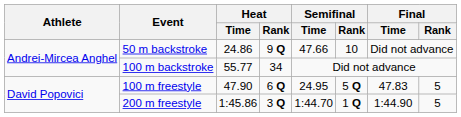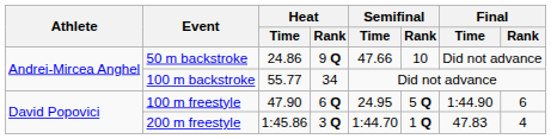100 m freestyle | Final / Time: 47.83 -> 1:44.90
100 m freestyle | Final / Rank: 5 -> 6
200 m freestyle | Final / Time: 1:44.90 -> 47.83
200 m freestyle | Final / Rank: 5 -> 4
